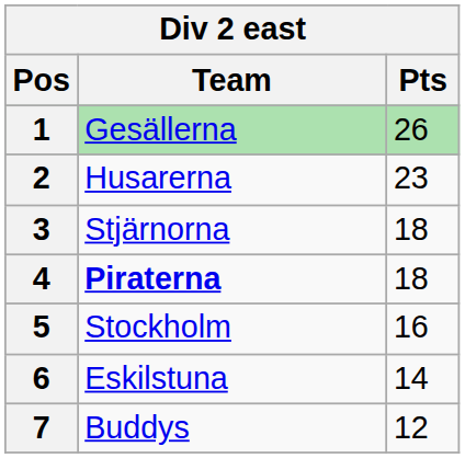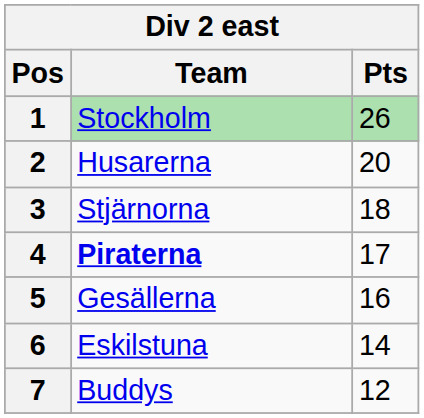1 | Team: Gesällerna -> Stockholm
2 | Pts: 23 -> 20
4 | Pts: 18 -> 17
5 | Team: Stockholm -> Gesällerna
